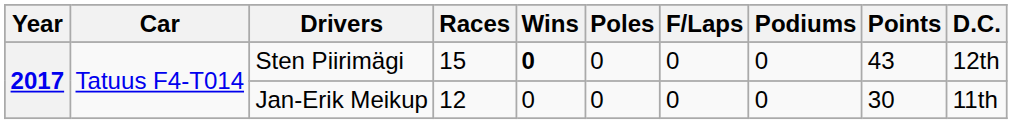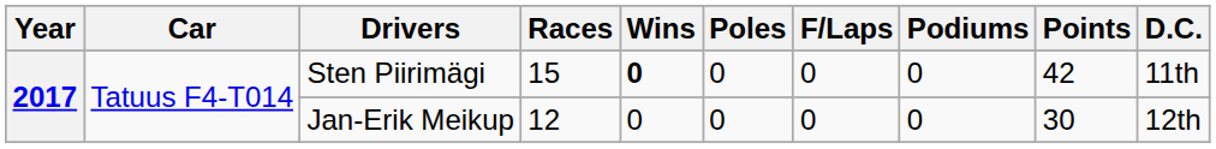Sten Piirimägi | Points: 43 -> 42
Sten Piirimägi | D.C.: 12th -> 11th
Jan-Erik Meikup | D.C.: 11th -> 12th
